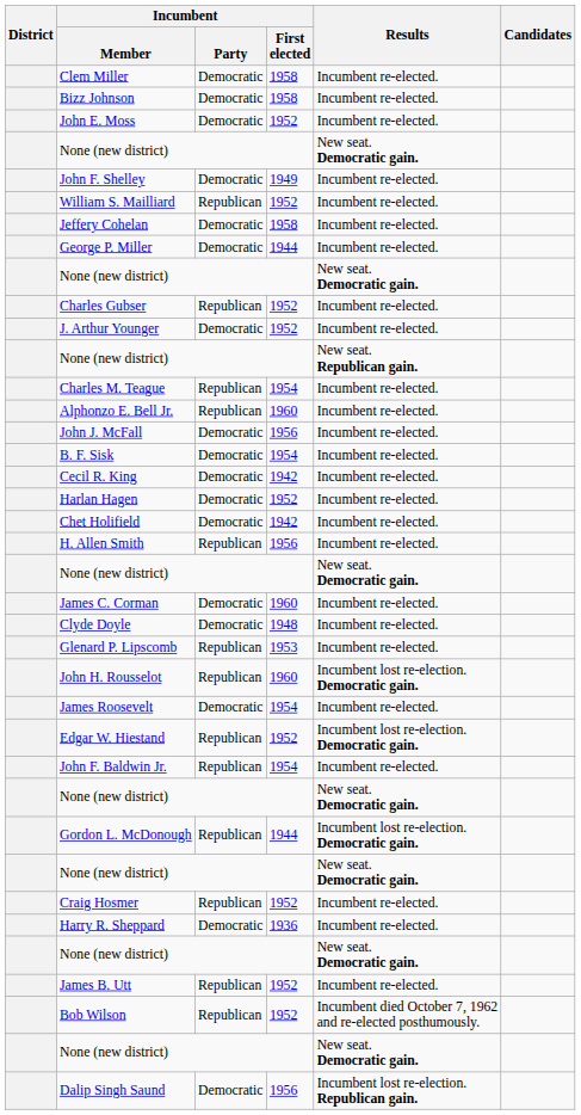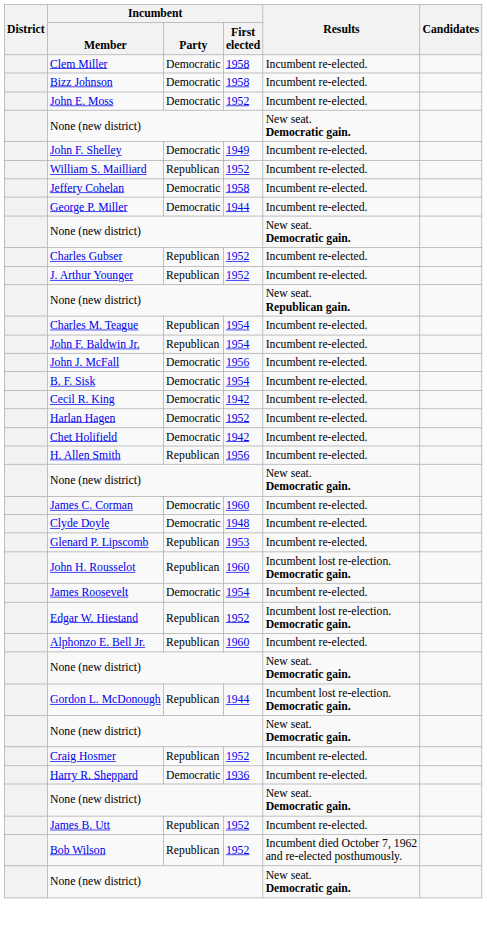J. Arthur Younger | Incumbent / Party: Democratic -> Republican
rows swapped: John F. Baldwin Jr. <-> Alphonzo E. Bell Jr.
- row: Dalip Singh Saund | Democratic | 1956 | Incumbent lost re-election. Republican gain.
